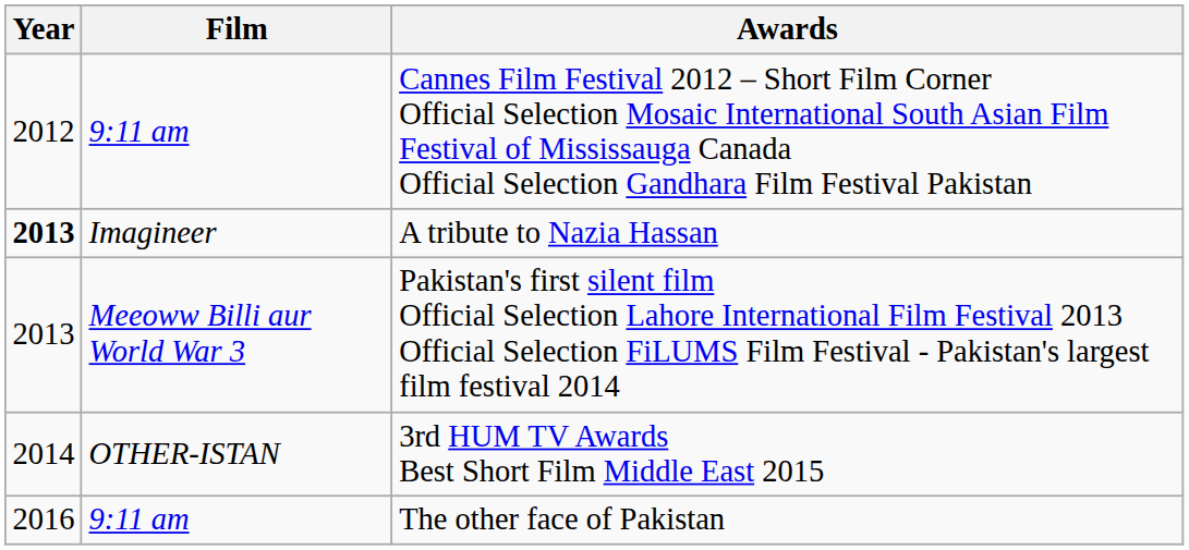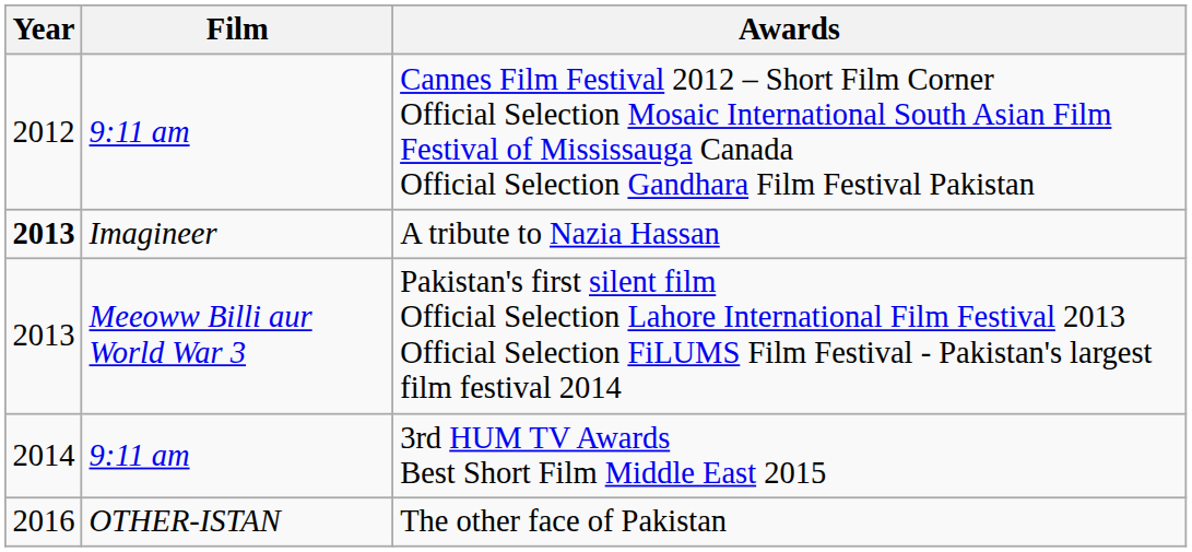3rd HUM TV Awards Best Short Film Middle East 2015 | Film: OTHER-ISTAN -> 9:11 am
The other face of Pakistan | Film: 9:11 am -> OTHER-ISTAN
